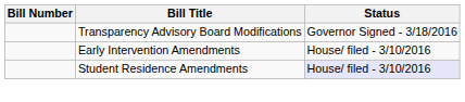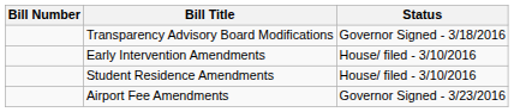Student Residence Amendments | Status: lavender background -> no background
+ row: Airport Fee Amendments | Governor Signed - 3/23/2016
